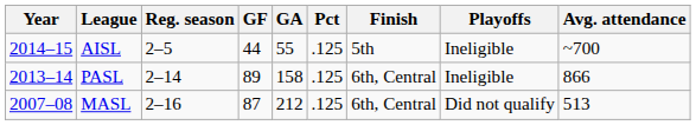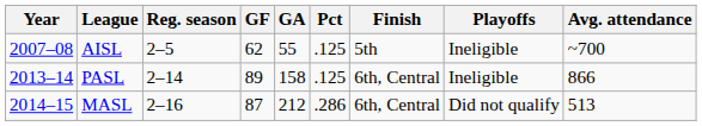AISL | Year: 2014–15 -> 2007–08
AISL | GF: 44 -> 62
MASL | Year: 2007–08 -> 2014–15
MASL | Pct: .125 -> .286
